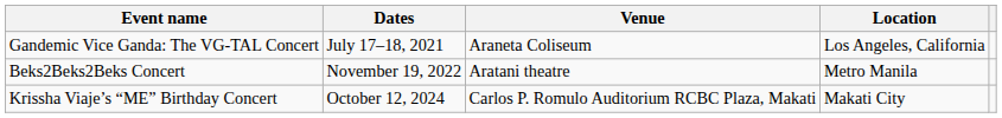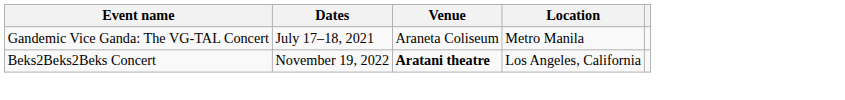Gandemic Vice Ganda: The VG-TAL Concert | Location: Los Angeles, California -> Metro Manila
Beks2Beks2Beks Concert | Venue: normal -> bold
Beks2Beks2Beks Concert | Location: Metro Manila -> Los Angeles, California
- row: Krissha Viaje’s “ME” Birthday Concert | October 12, 2024 | Carlos P. Romulo Auditorium RCBC Plaza, Makati | Makati City
